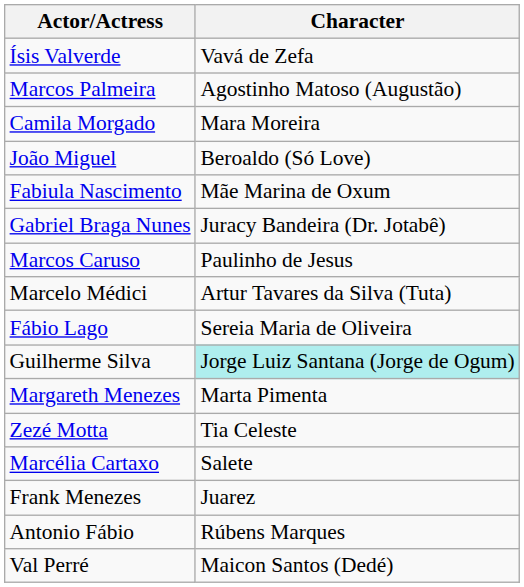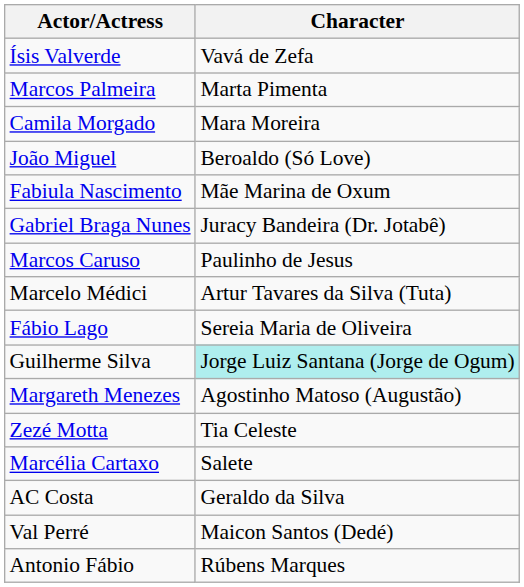Marcos Palmeira | Character: Agostinho Matoso (Augustão) -> Marta Pimenta
Margareth Menezes | Character: Marta Pimenta -> Agostinho Matoso (Augustão)
- row: Frank Menezes | Juarez
+ row: AC Costa | Geraldo da Silva
rows swapped: Antonio Fábio <-> Val Perré
